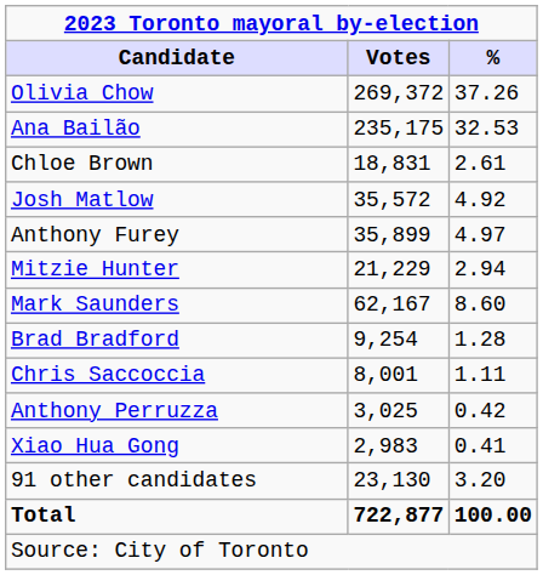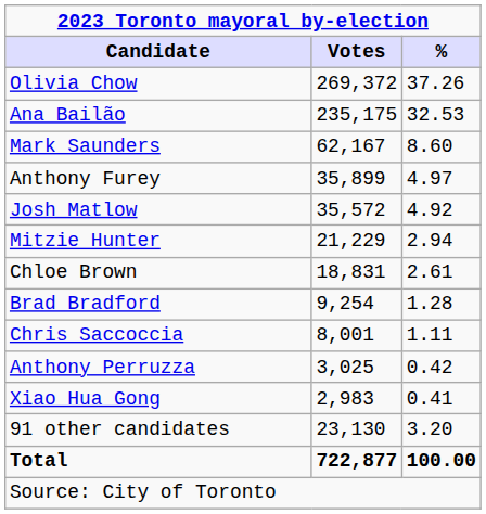rows swapped: Mark Saunders <-> Chloe Brown
rows swapped: Anthony Furey <-> Josh Matlow
